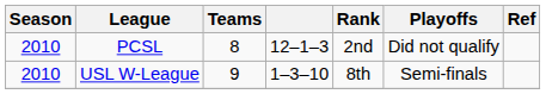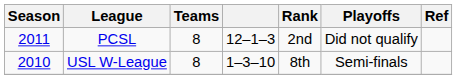PCSL | Season: 2010 -> 2011
USL W-League | Teams: 9 -> 8
